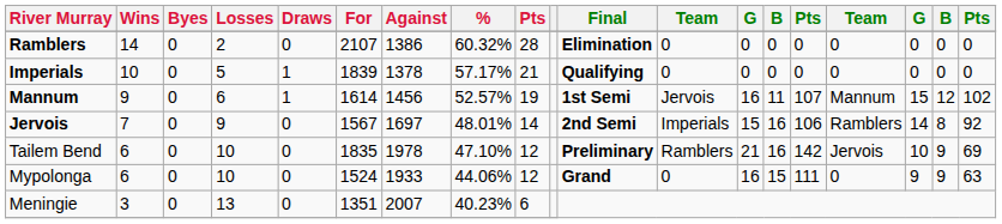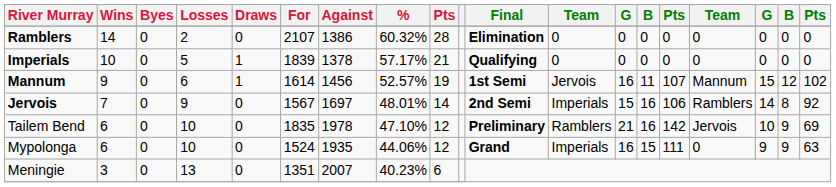Mypolonga | Against: 1933 -> 1935
Mypolonga | column 12: 0 -> Imperials
